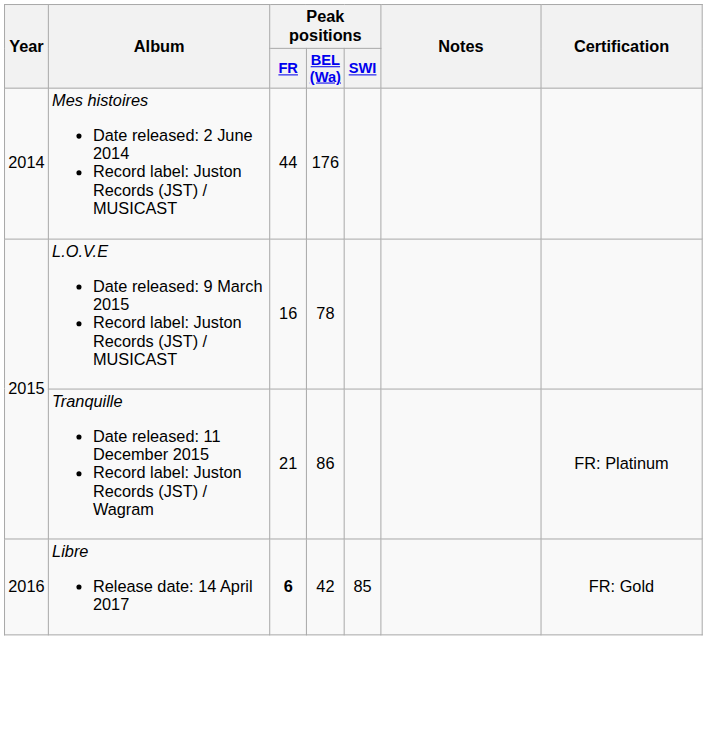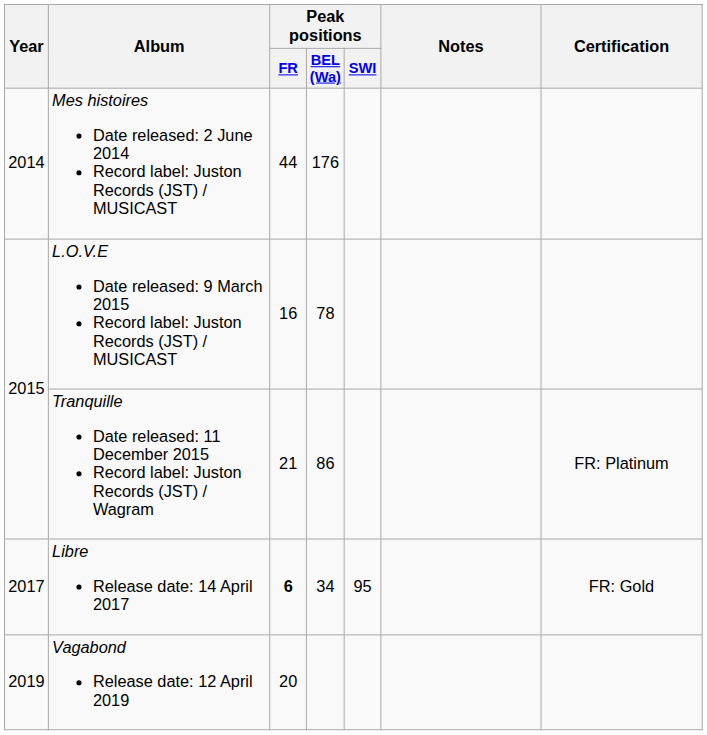Libre Release date: 14 April 2017 | Year: 2016 -> 2017
Libre Release date: 14 April 2017 | Peak positions / BEL (Wa): 42 -> 34
Libre Release date: 14 April 2017 | Peak positions / SWI: 85 -> 95
+ row: 2019 | Vagabond Release date: 12 April 2019 | 20
